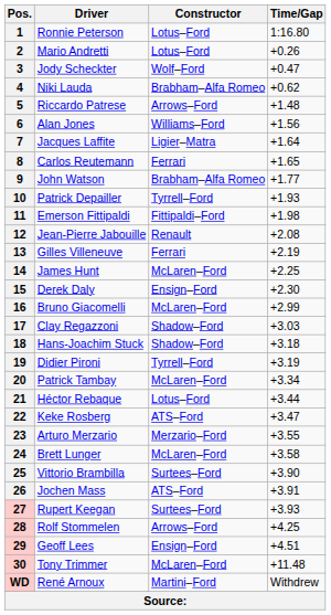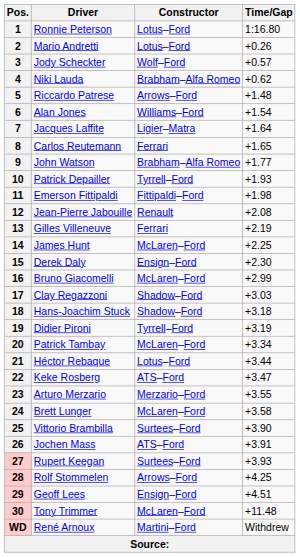3 | Time/Gap: +0.47 -> +0.57
6 | Time/Gap: +1.56 -> +1.54
